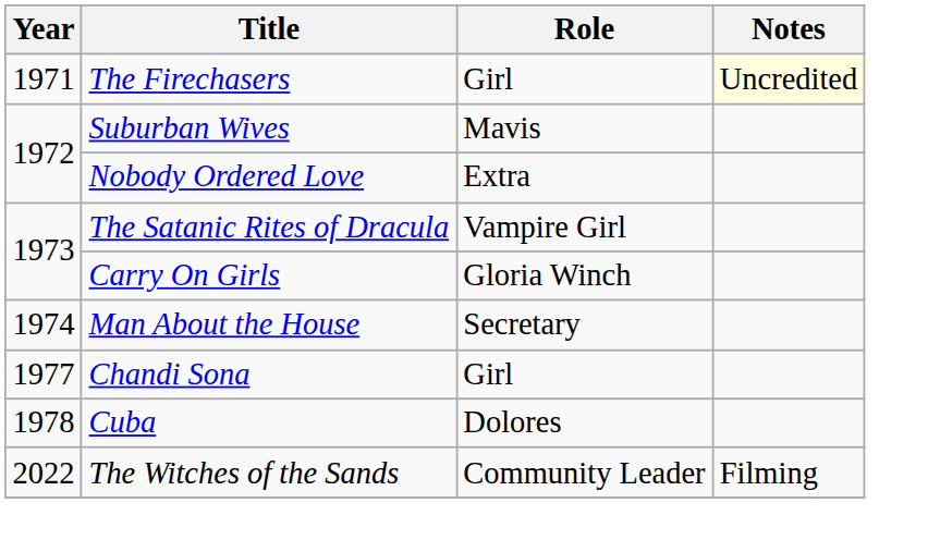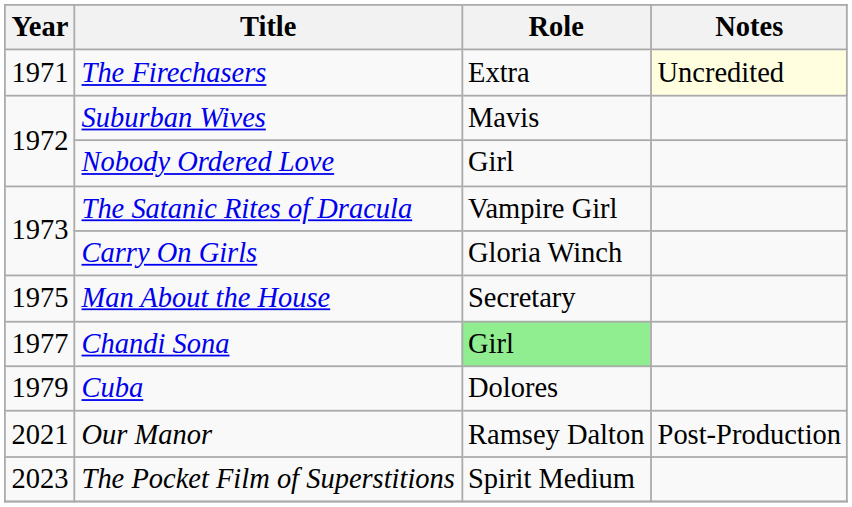The Firechasers | Role: Girl -> Extra
Nobody Ordered Love | Role: Extra -> Girl
Man About the House | Year: 1974 -> 1975
Chandi Sona | Role: no background -> lightgreen background
Cuba | Year: 1978 -> 1979
+ row: 2021 | Our Manor | Ramsey Dalton | Post-Production
- row: 2022 | The Witches of the Sands | Community Leader | Filming
+ row: 2023 | The Pocket Film of Superstitions | Spirit Medium
